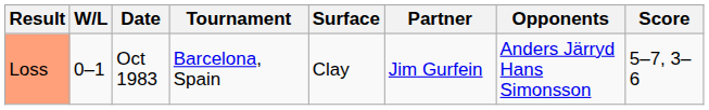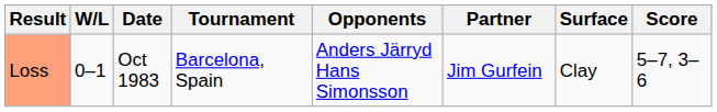columns swapped: Surface <-> Opponents
